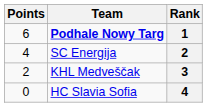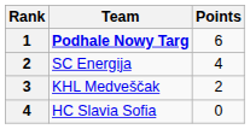columns swapped: Rank <-> Points
